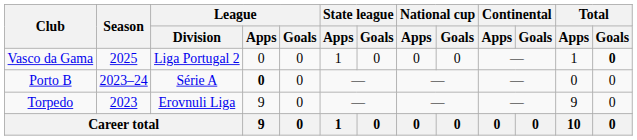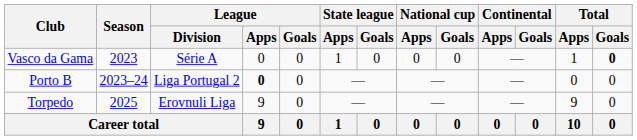Vasco da Gama | Season: 2025 -> 2023
Vasco da Gama | League / Division: Liga Portugal 2 -> Série A
Porto B | League / Division: Série A -> Liga Portugal 2
Torpedo | Season: 2023 -> 2025
